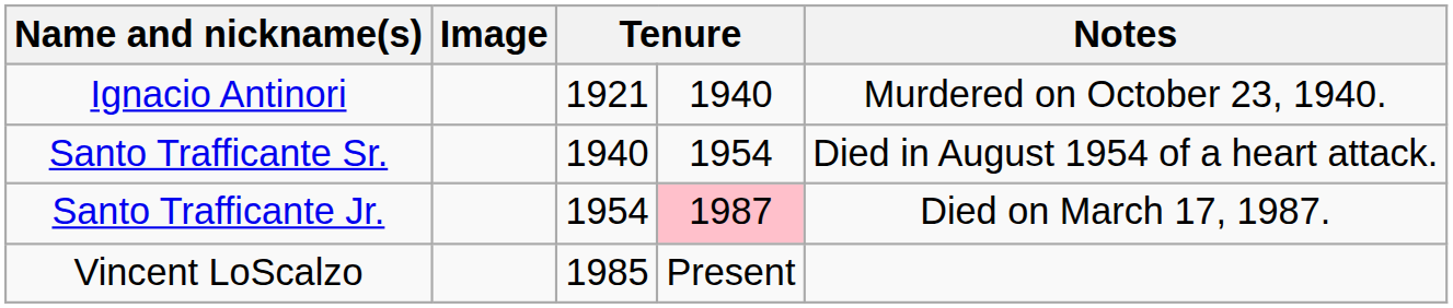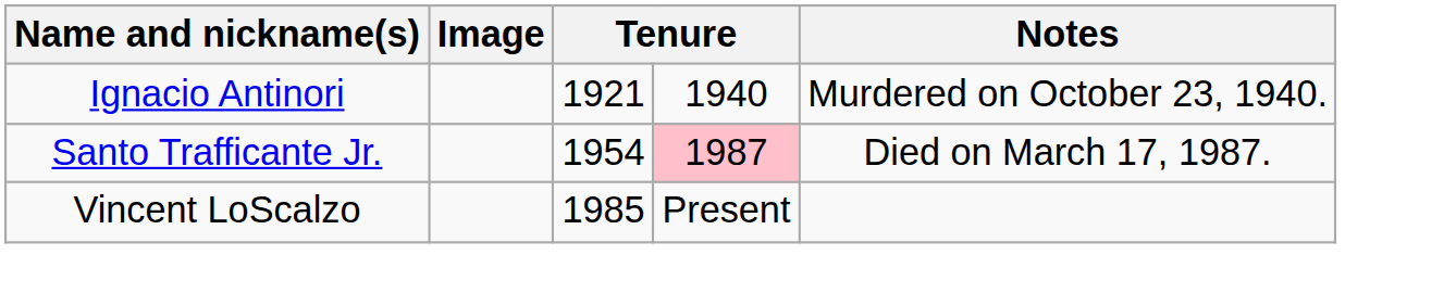- row: Santo Trafficante Sr. | 1940 | 1954 | Died in August 1954 of a heart attack.
